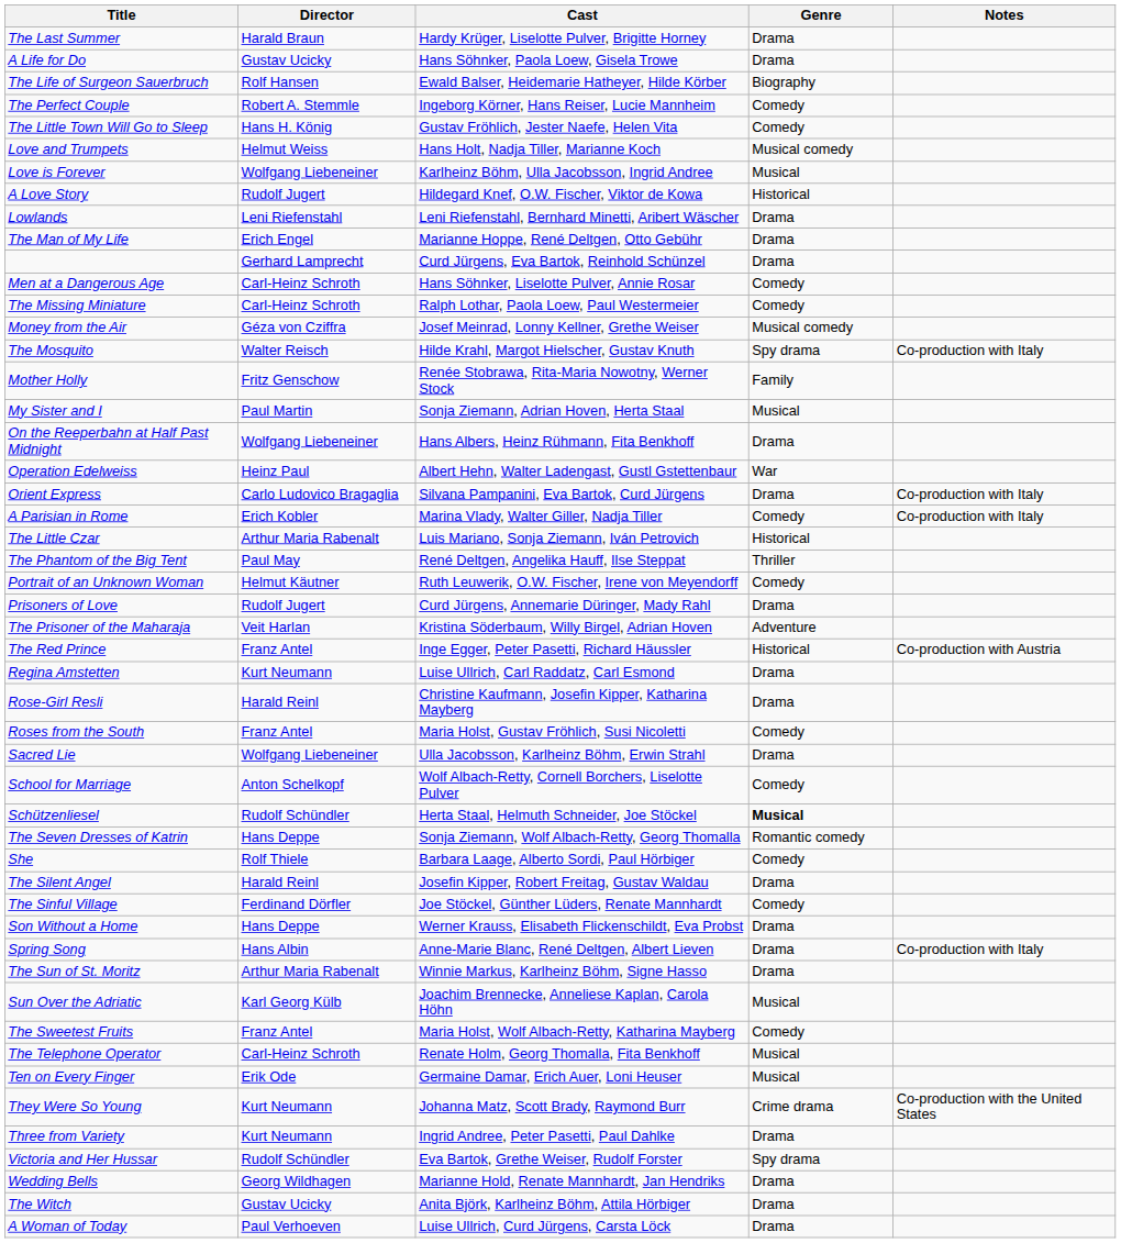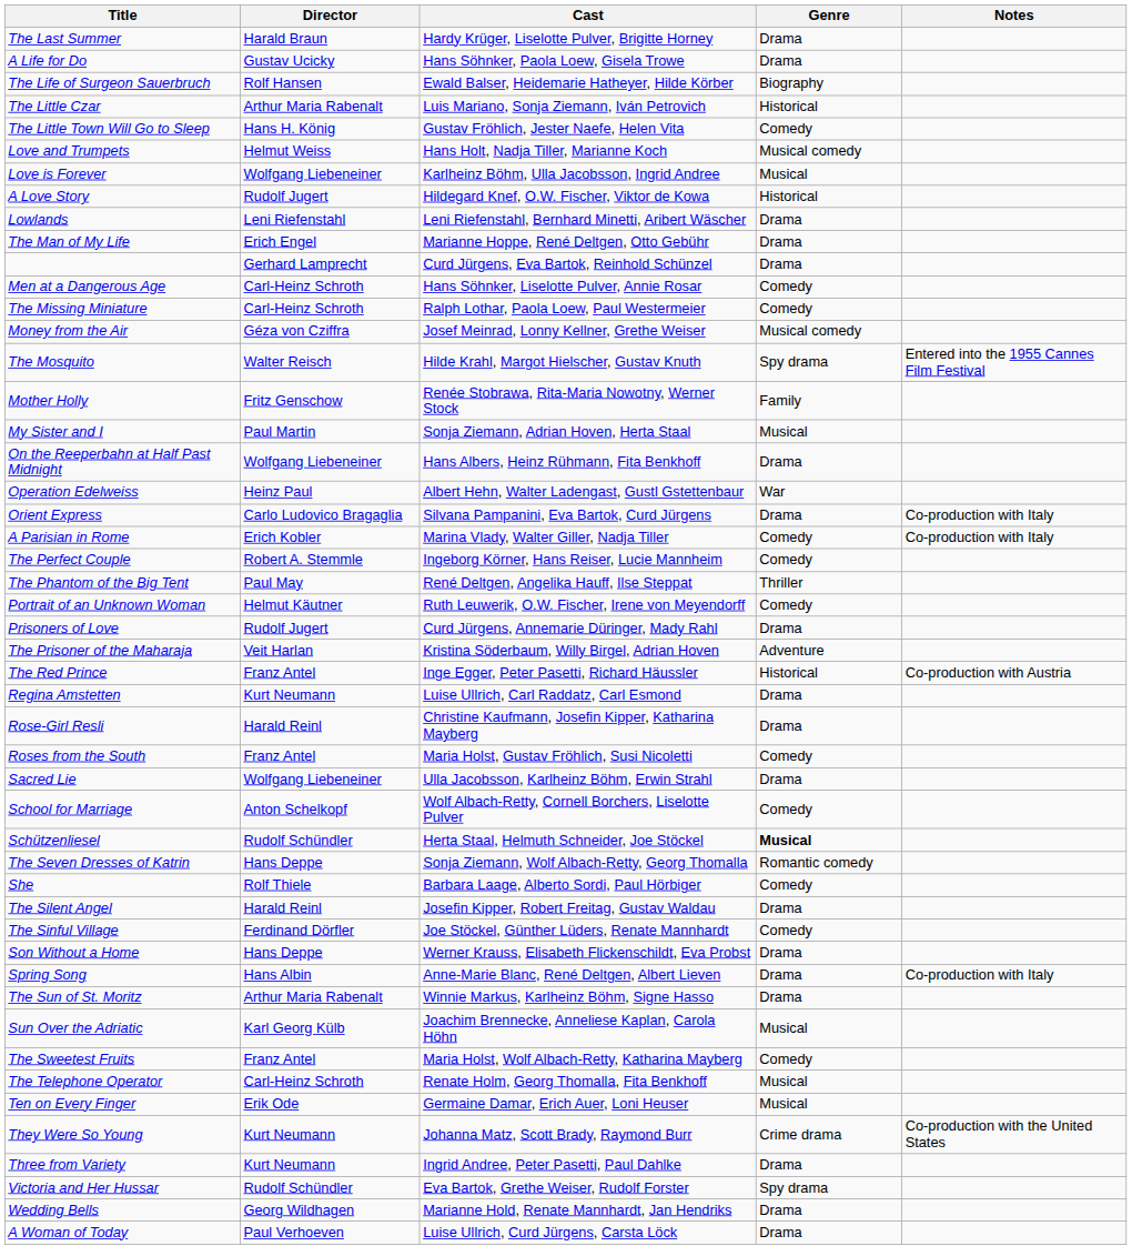rows swapped: The Little Czar <-> The Perfect Couple
The Mosquito | Notes: Co-production with Italy -> Entered into the 1955 Cannes Film Festival
- row: The Witch | Gustav Ucicky | Anita Björk, Karlheinz Böhm, Attila Hörbiger | Drama
